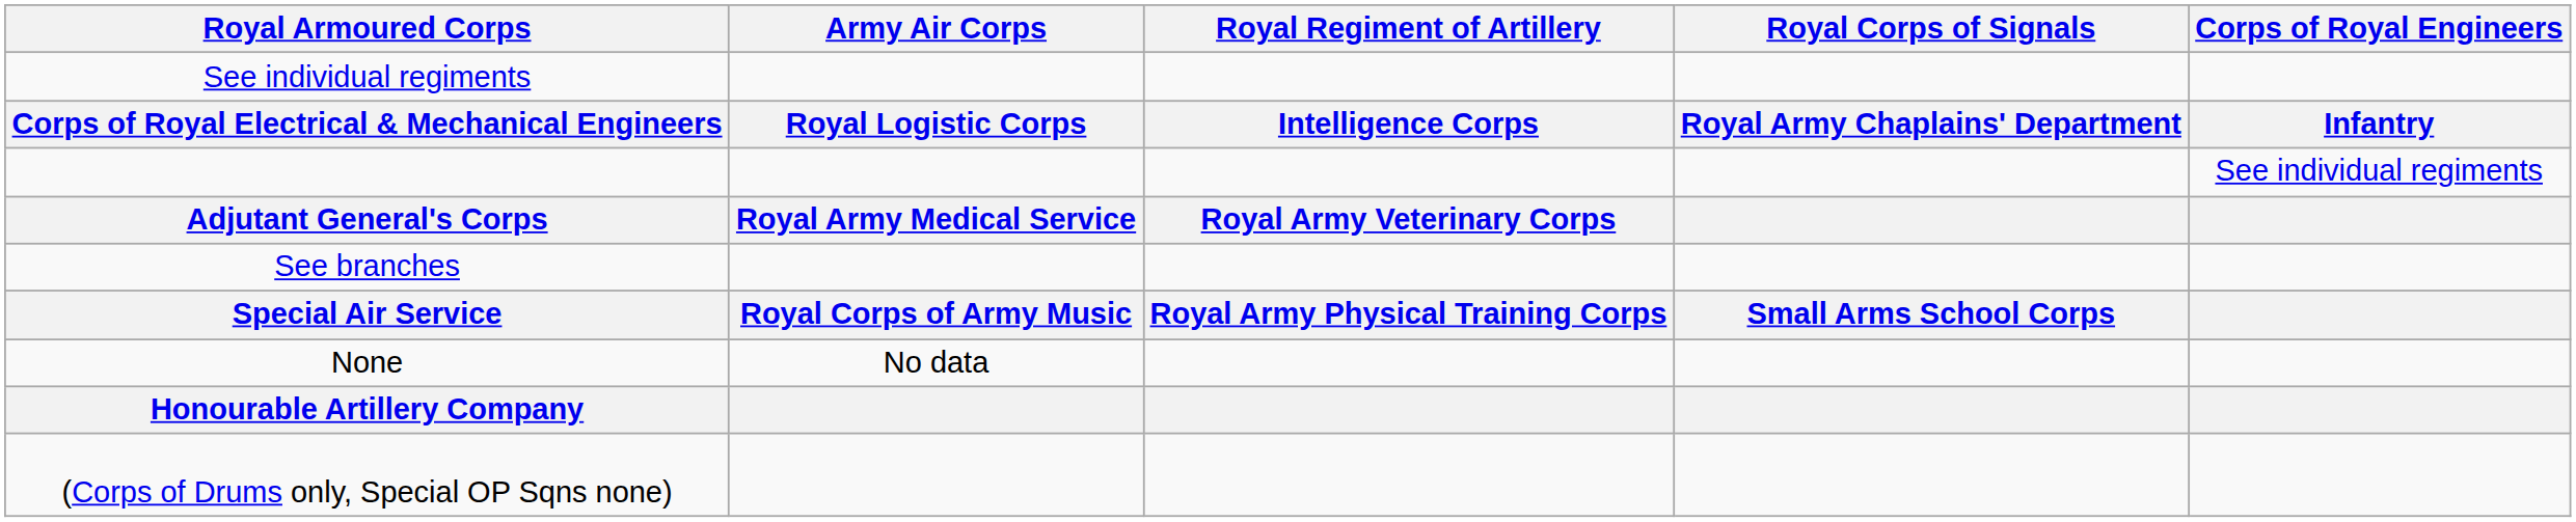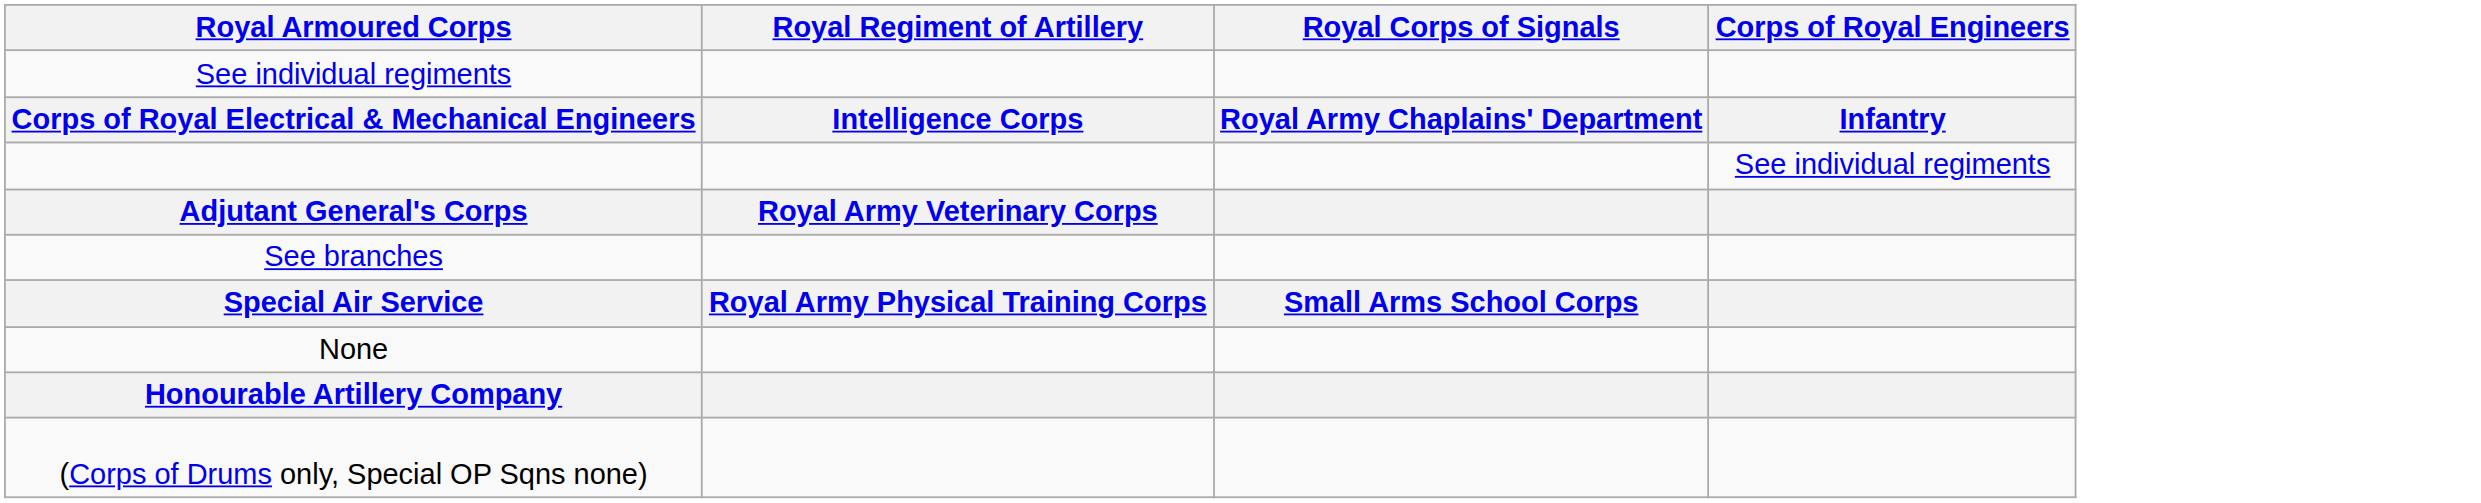- column: Army Air Corps | Royal Logistic Corps | Royal Army Medical Service | Royal Corps of Army Music | No data
